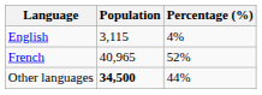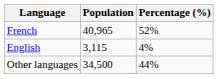rows swapped: French <-> English
Other languages | Population: bold -> normal
